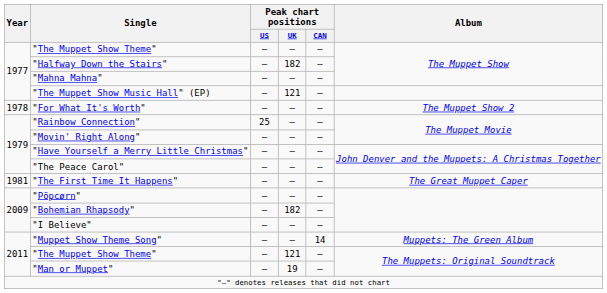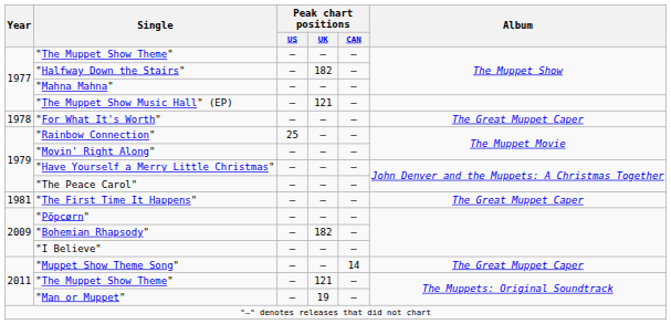"For What It's Worth" | Album: The Muppet Show 2 -> The Great Muppet Caper
"Muppet Show Theme Song" | Album: Muppets: The Green Album -> The Great Muppet Caper
